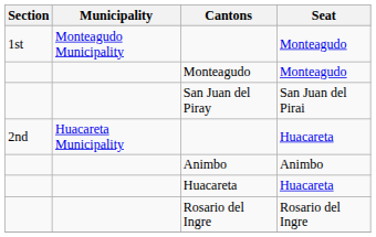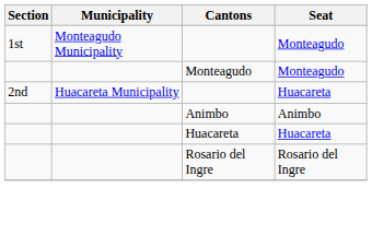- row: San Juan del Piray | San Juan del Pirai
